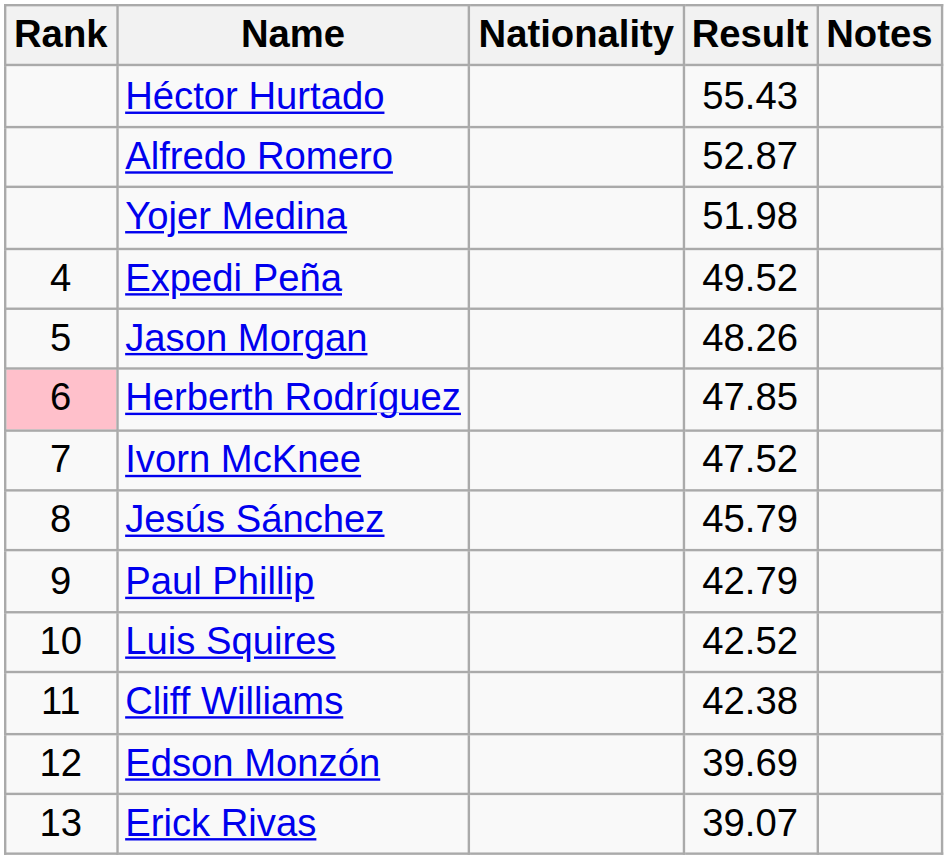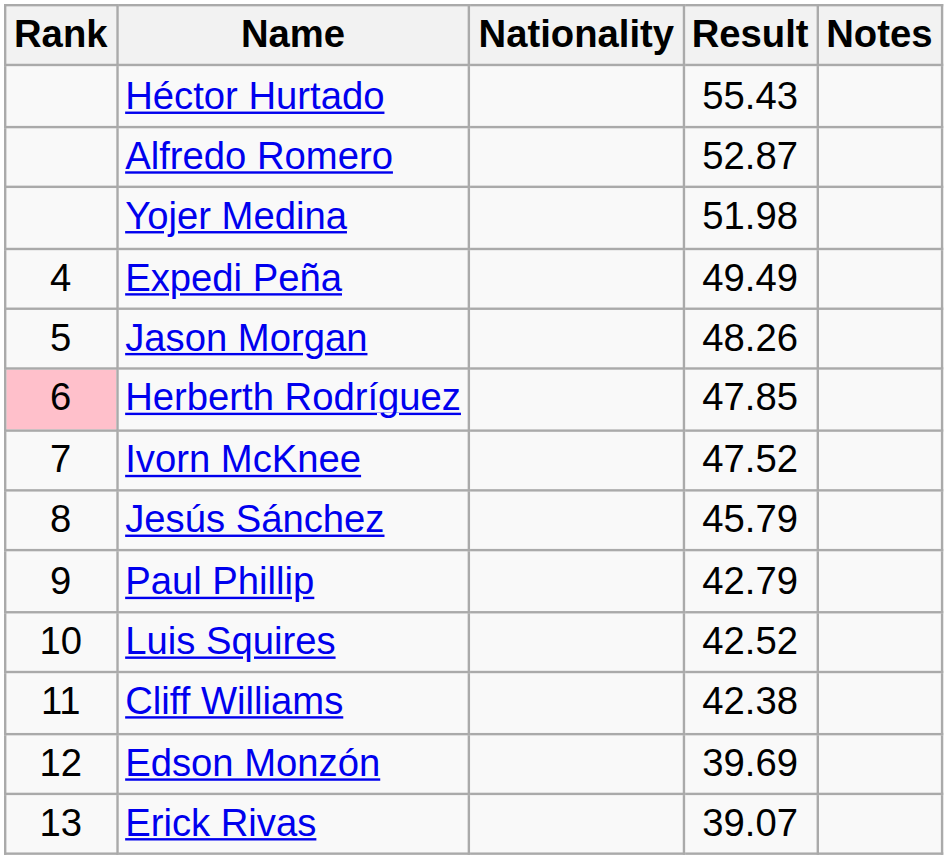Expedi Peña | Result: 49.52 -> 49.49
